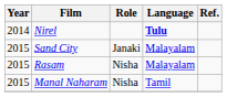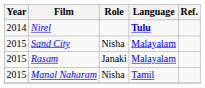Sand City | Role: Janaki -> Nisha
Rasam | Role: Nisha -> Janaki
